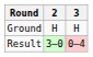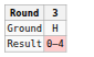- column: 2 | H | 3–0
